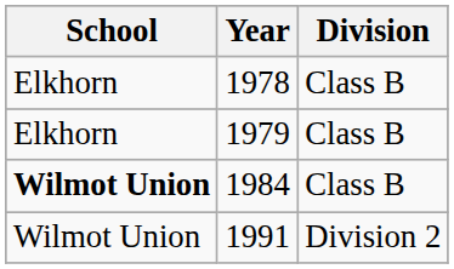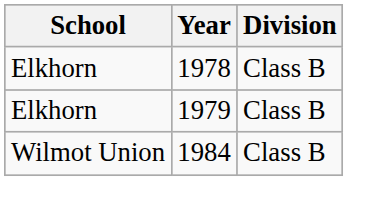1984 | School: bold -> normal
- row: Wilmot Union | 1991 | Division 2
